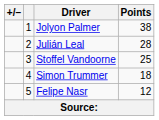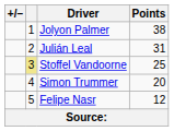Julián Leal | Points: 28 -> 31
Stoffel Vandoorne | column 2: no background -> khaki background
Simon Trummer | Points: 18 -> 20
